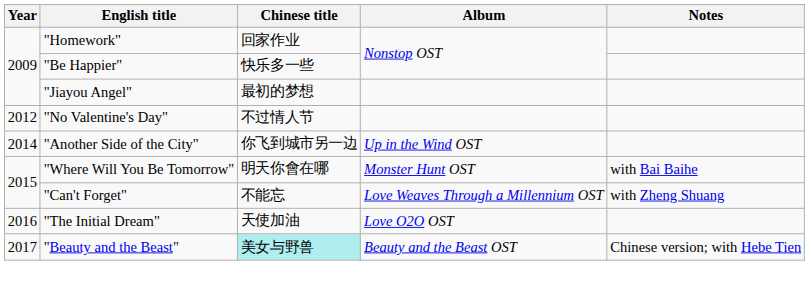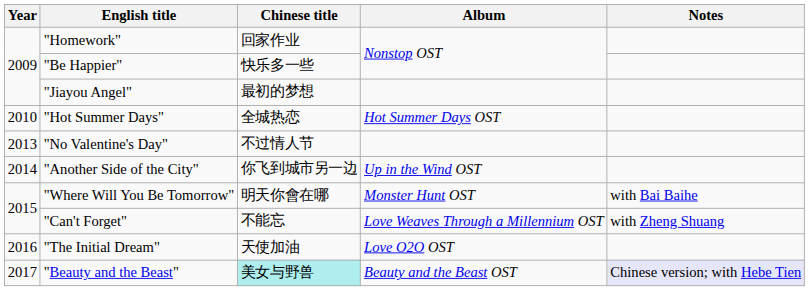+ row: 2010 | "Hot Summer Days" | 全城热恋 | Hot Summer Days OST
"No Valentine's Day" | Year: 2012 -> 2013
"Beauty and the Beast" | Notes: no background -> lavender background
